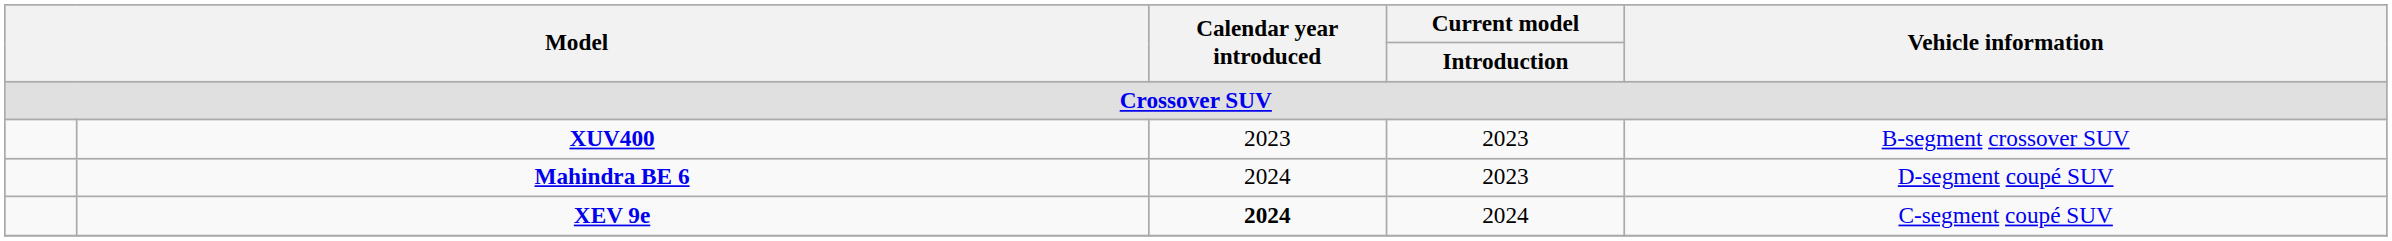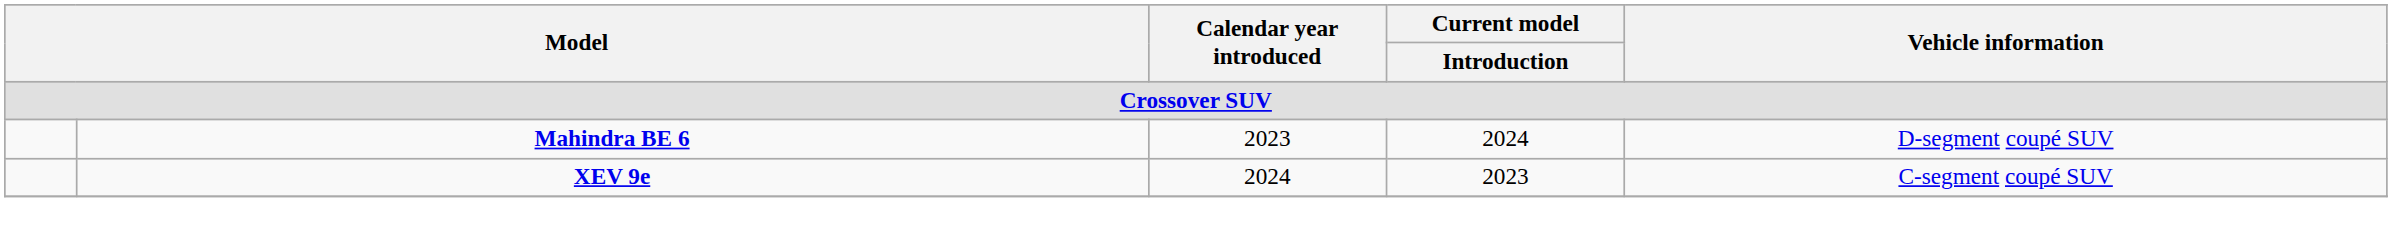- row: XUV400 | 2023 | 2023 | B-segment crossover SUV
Mahindra BE 6 | Calendar year introduced: 2024 -> 2023
Mahindra BE 6 | Current model / Introduction: 2023 -> 2024
XEV 9e | Calendar year introduced: bold -> normal
XEV 9e | Current model / Introduction: 2024 -> 2023
